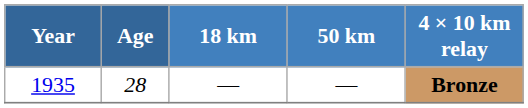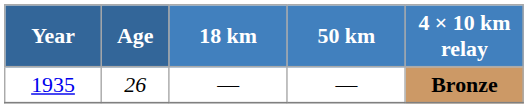1935 | Age: 28 -> 26
